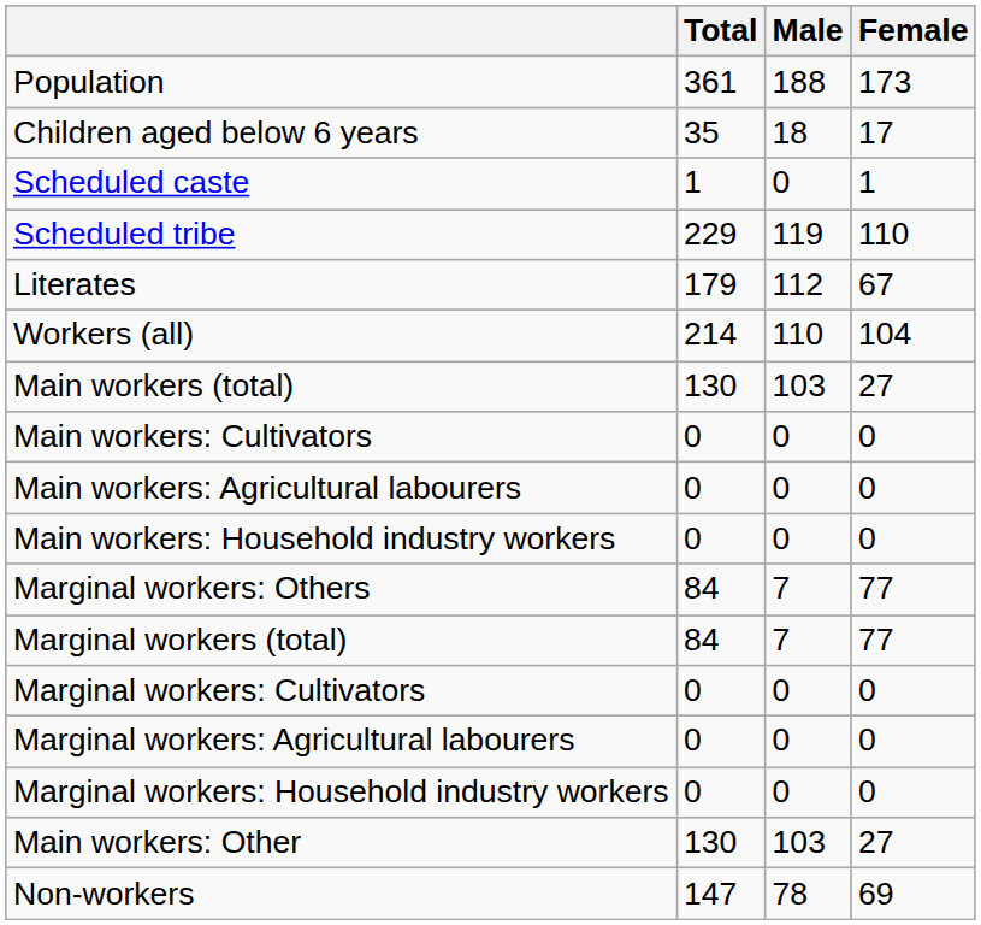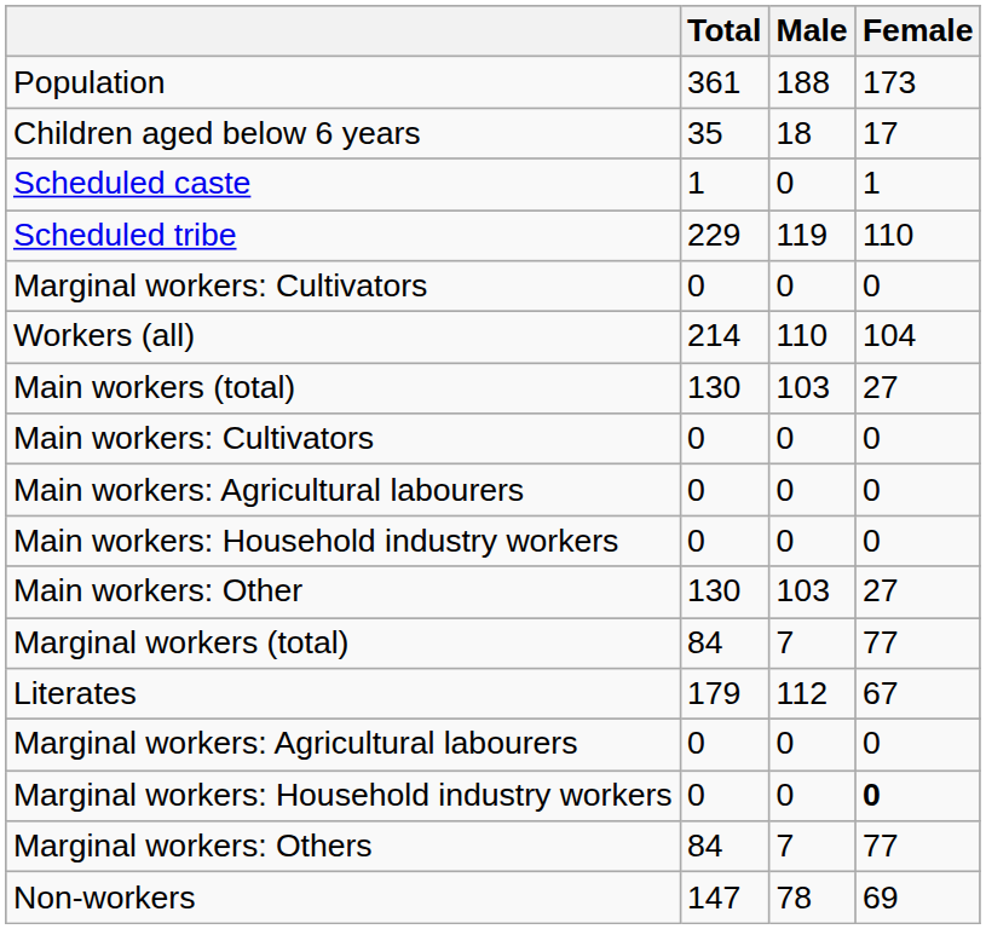rows swapped: Literates <-> Marginal workers: Cultivators
rows swapped: Main workers: Other <-> Marginal workers: Others
Marginal workers: Household industry workers | Female: normal -> bold
